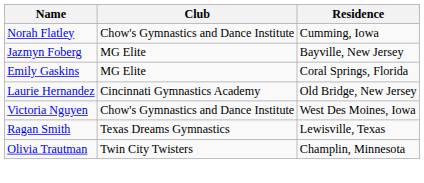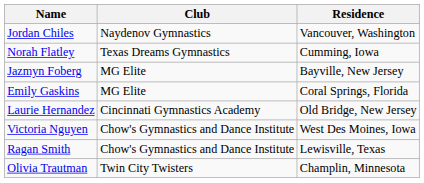+ row: Jordan Chiles | Naydenov Gymnastics | Vancouver, Washington
Norah Flatley | Club: Chow's Gymnastics and Dance Institute -> Texas Dreams Gymnastics
Ragan Smith | Club: Texas Dreams Gymnastics -> Chow's Gymnastics and Dance Institute
